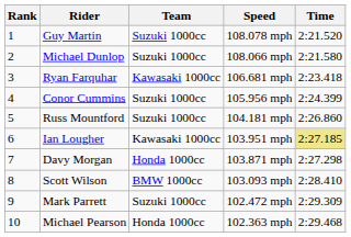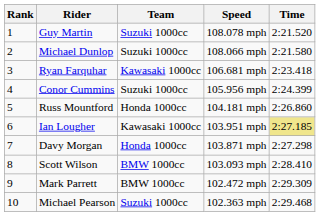Russ Mountford | Team: Suzuki 1000cc -> Honda 1000cc
Mark Parrett | Team: Suzuki 1000cc -> BMW 1000cc
Michael Pearson | Team: Honda 1000cc -> Suzuki 1000cc
